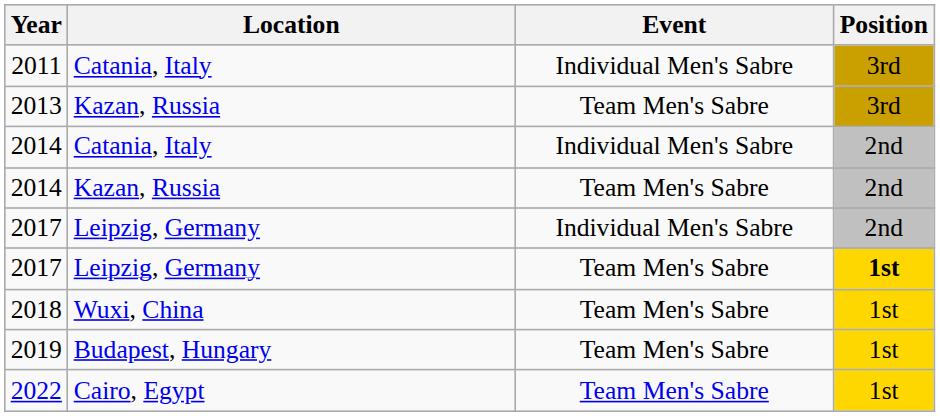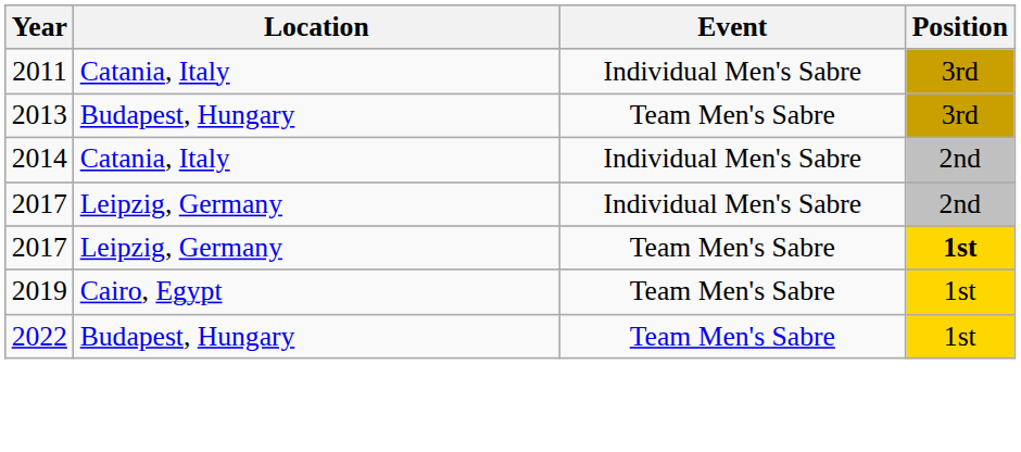2013 | Location: Kazan, Russia -> Budapest, Hungary
- row: 2014 | Kazan, Russia | Team Men's Sabre | 2nd
- row: 2018 | Wuxi, China | Team Men's Sabre | 1st
2019 | Location: Budapest, Hungary -> Cairo, Egypt
2022 | Location: Cairo, Egypt -> Budapest, Hungary
